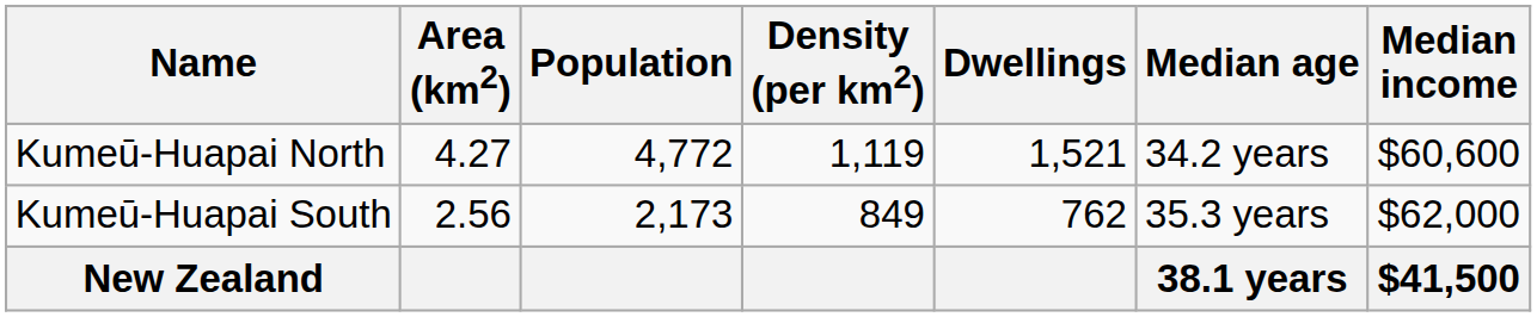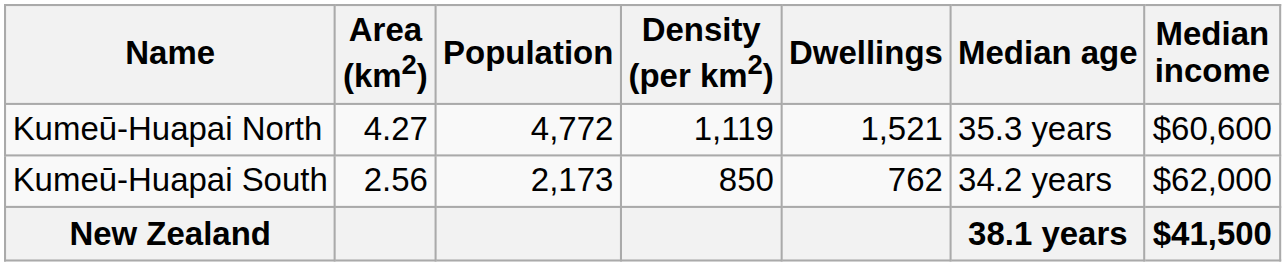Kumeū-Huapai North | Median age: 34.2 years -> 35.3 years
Kumeū-Huapai South | Density (per km2): 849 -> 850
Kumeū-Huapai South | Median age: 35.3 years -> 34.2 years
